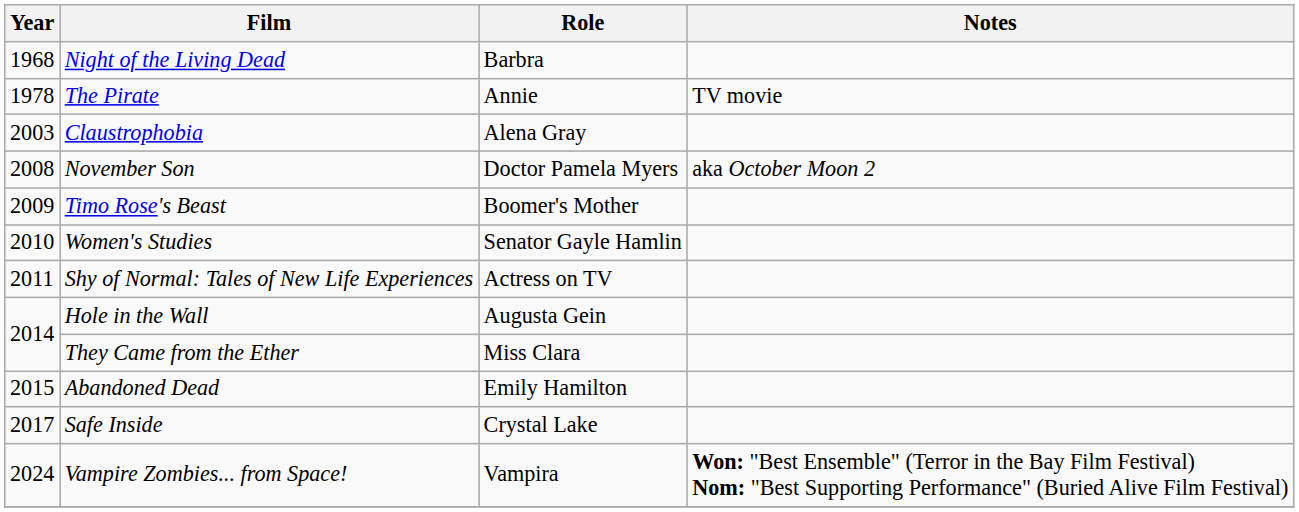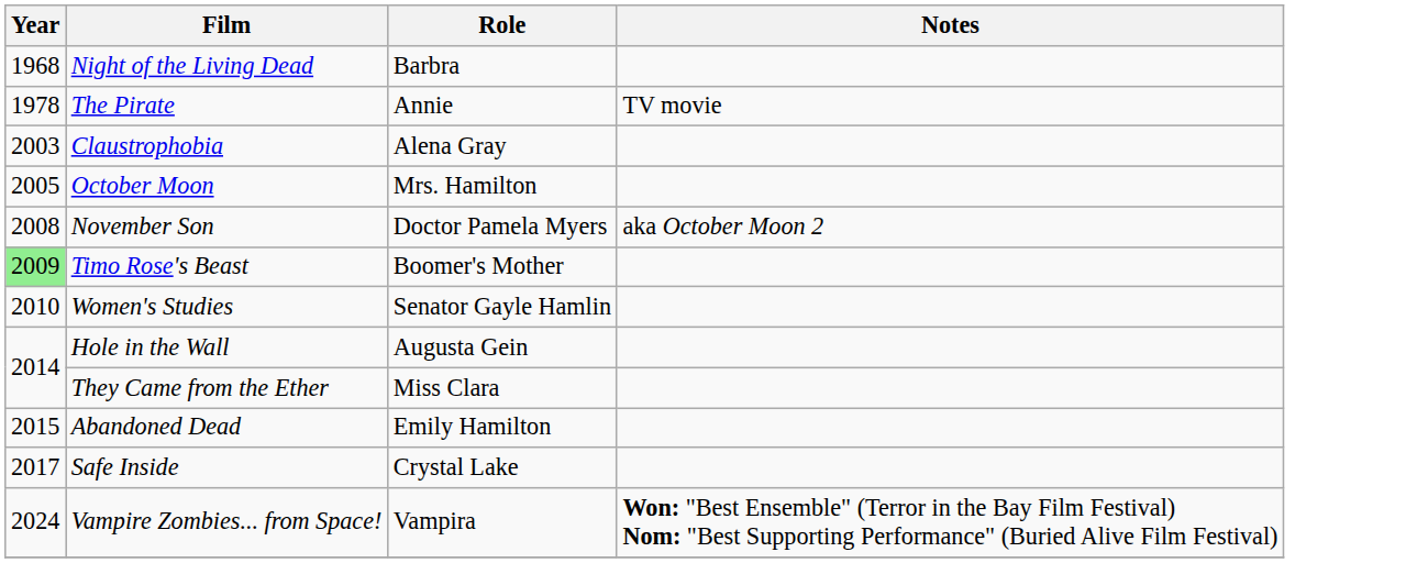+ row: 2005 | October Moon | Mrs. Hamilton
Timo Rose's Beast | Year: no background -> lightgreen background
- row: 2011 | Shy of Normal: Tales of New Life Experiences | Actress on TV
